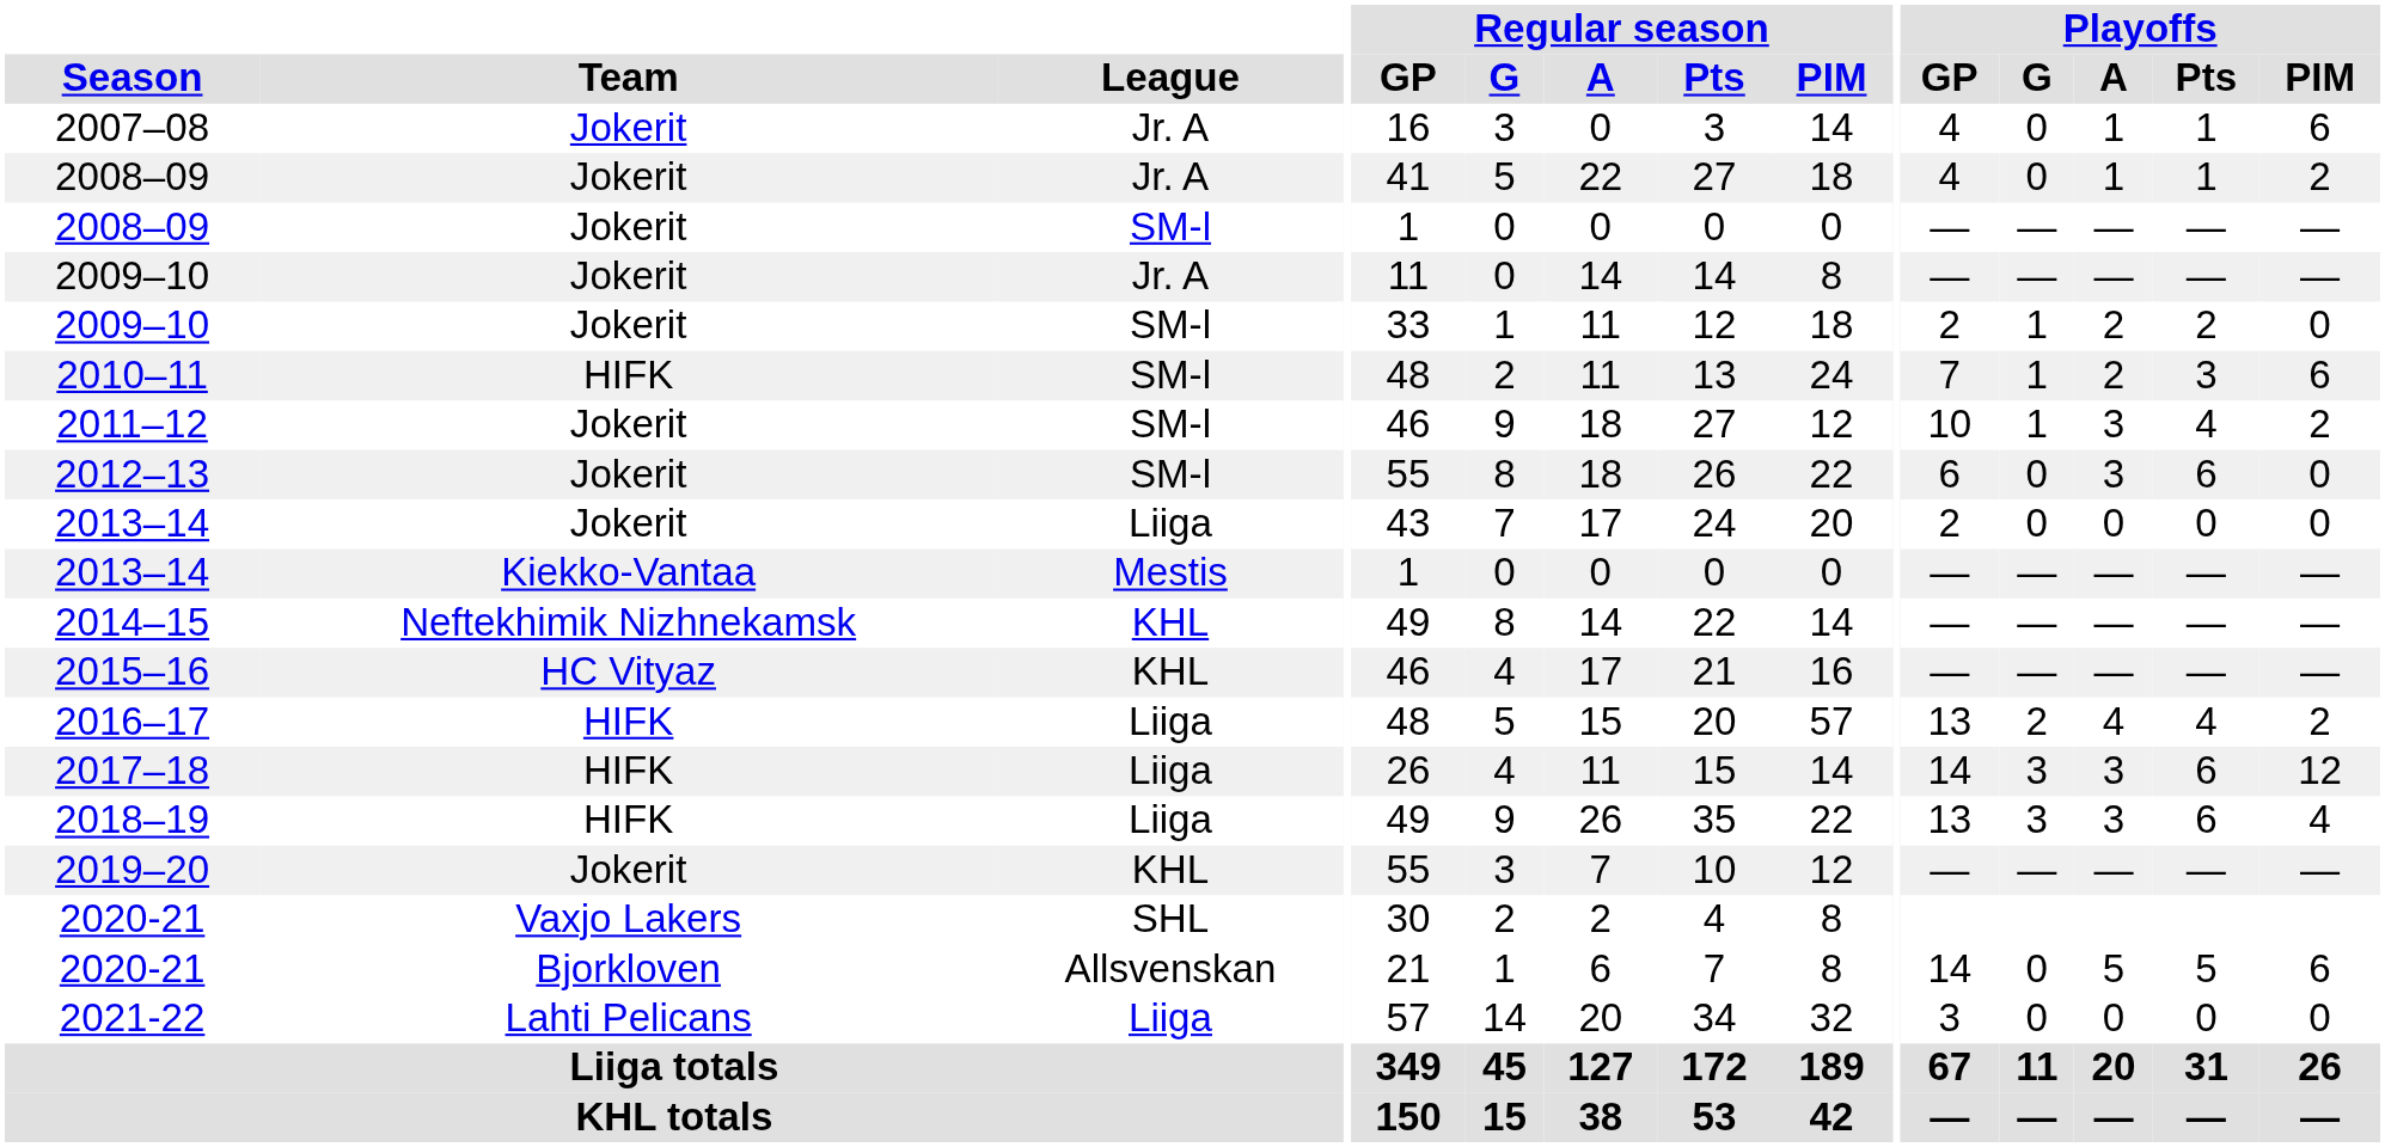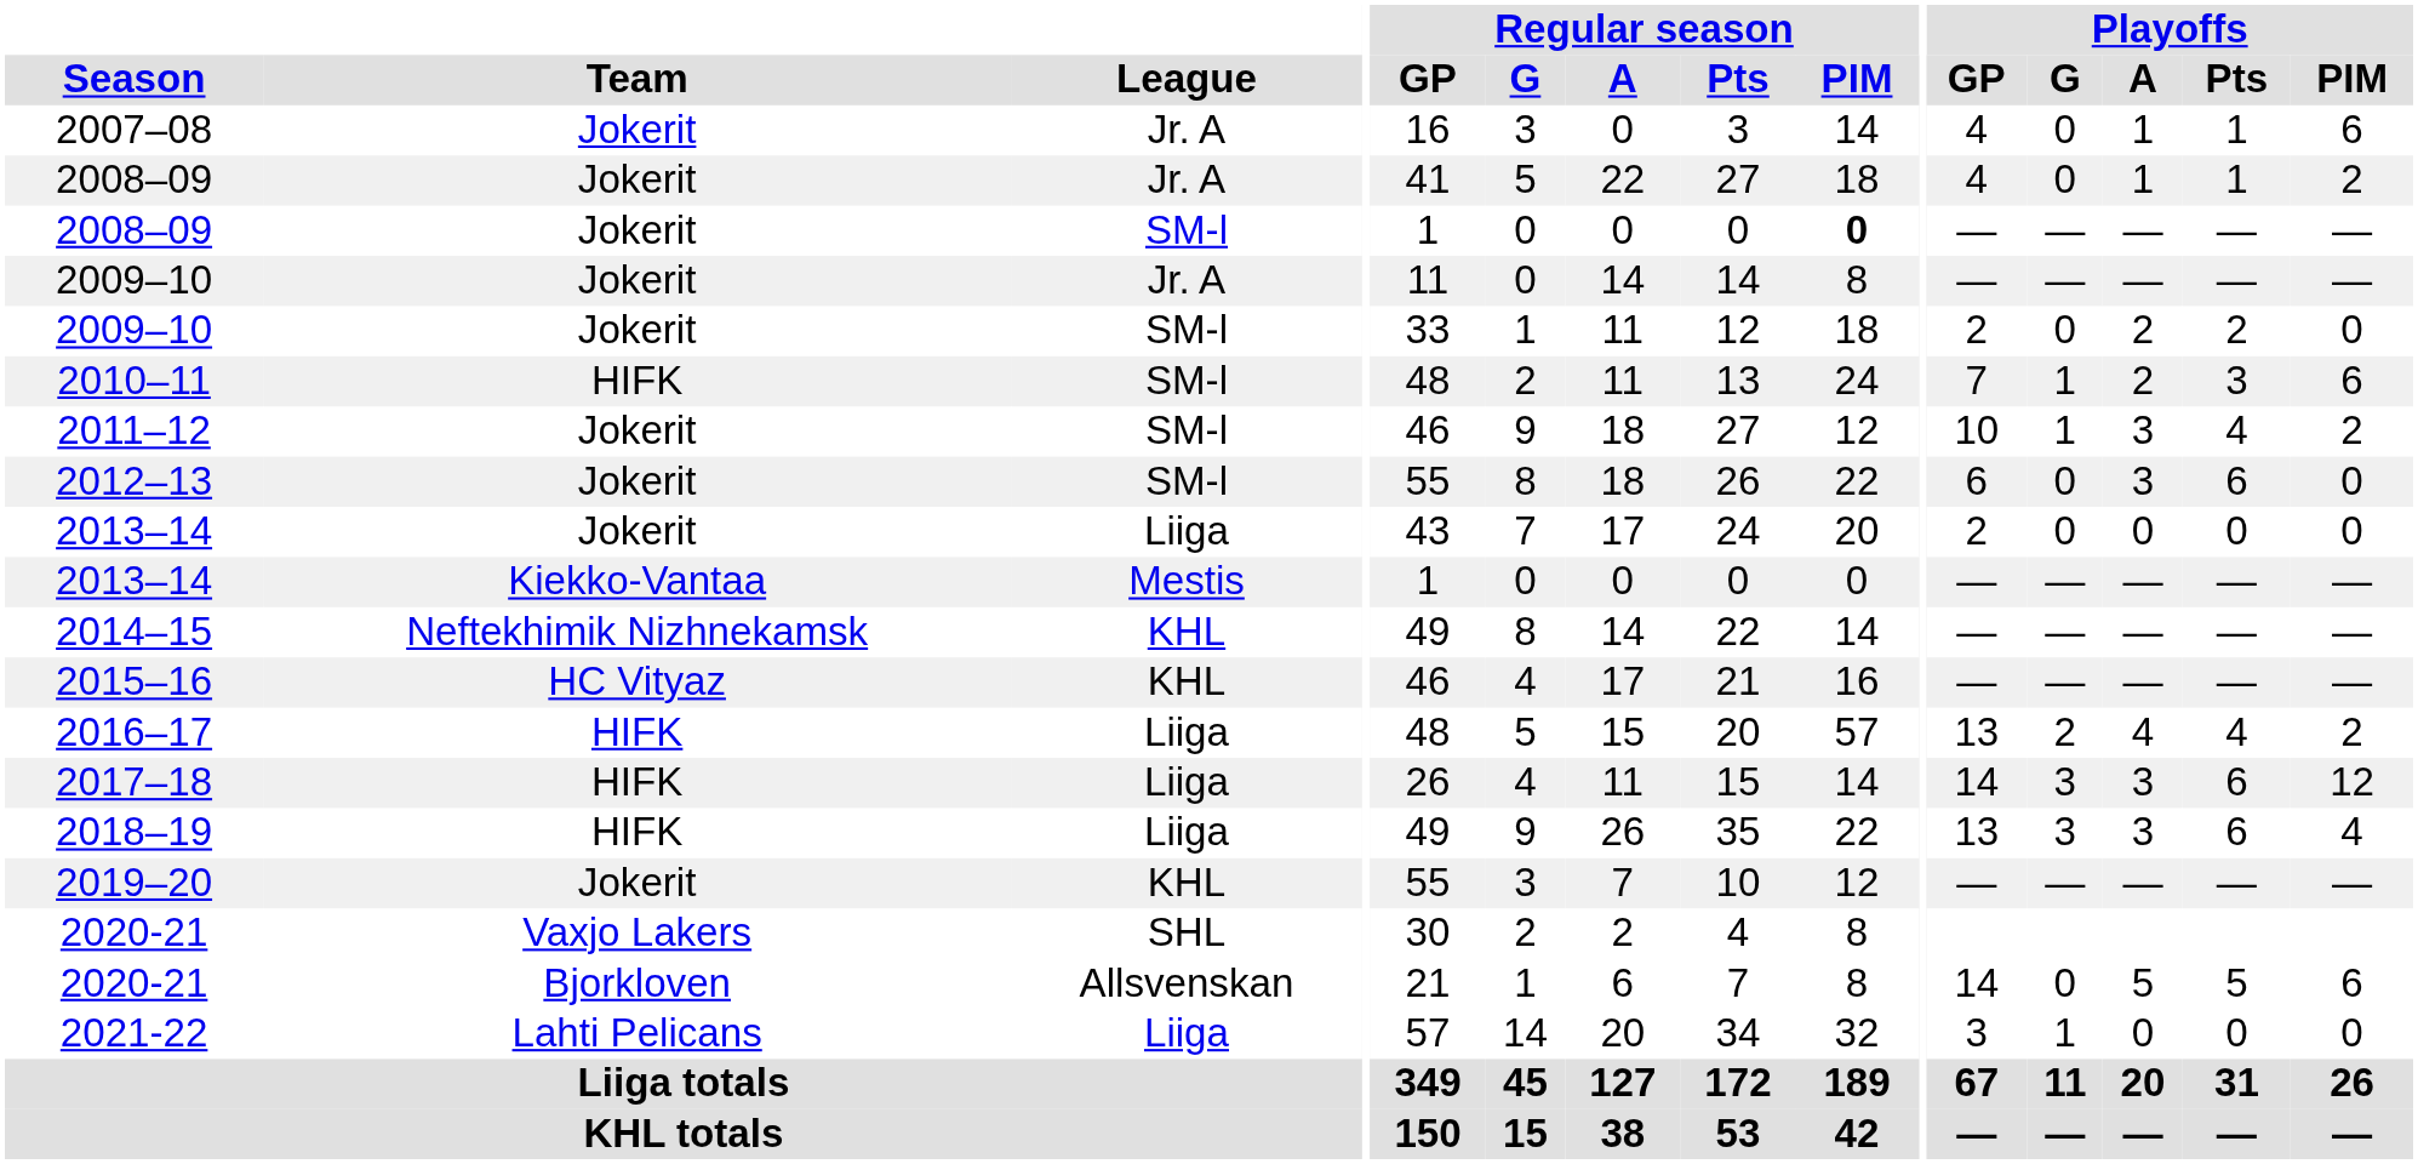2008–09 / SM-l | Regular season / PIM: normal -> bold
2009–10 / SM-l | Playoffs / G: 1 -> 0
2021-22 | Playoffs / G: 0 -> 1
